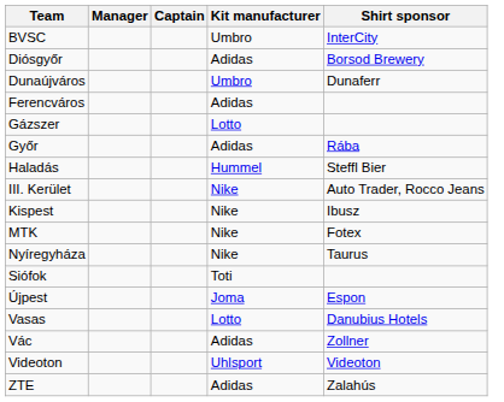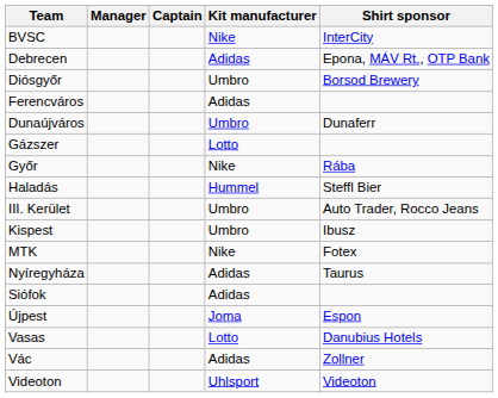BVSC | Kit manufacturer: Umbro -> Nike
+ row: Debrecen | Adidas | Epona, MÁV Rt., OTP Bank
Diósgyőr | Kit manufacturer: Adidas -> Umbro
rows swapped: Dunaújváros <-> Ferencváros
Győr | Kit manufacturer: Adidas -> Nike
III. Kerület | Kit manufacturer: Nike -> Umbro
Kispest | Kit manufacturer: Nike -> Umbro
Nyíregyháza | Kit manufacturer: Nike -> Adidas
Siófok | Kit manufacturer: Toti -> Adidas
- row: ZTE | Adidas | Zalahús
